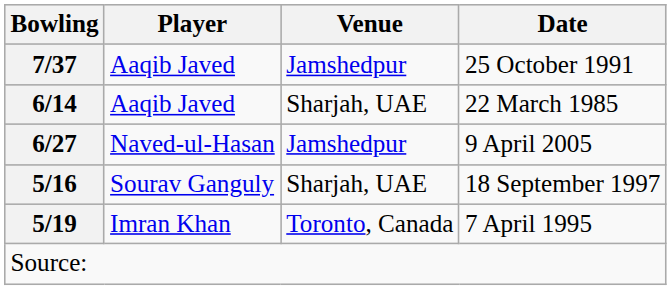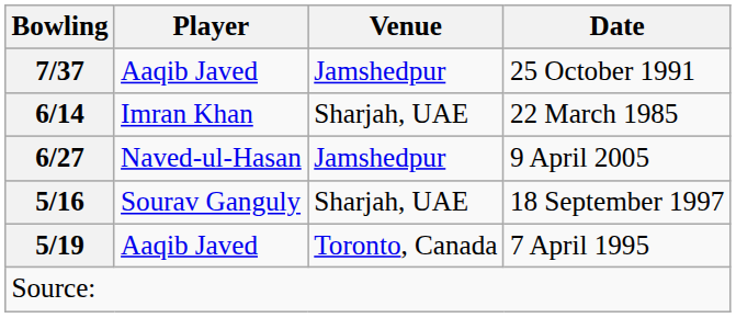22 March 1985 | Player: Aaqib Javed -> Imran Khan
7 April 1995 | Player: Imran Khan -> Aaqib Javed
